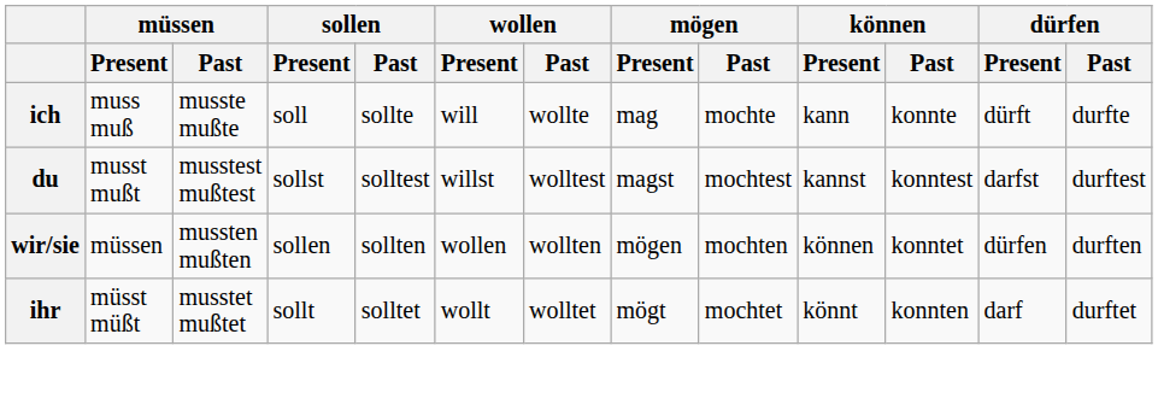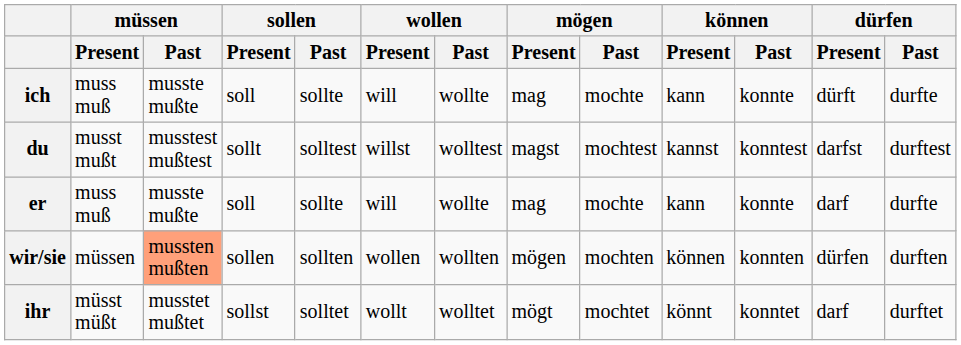du | sollen / Present: sollst -> sollt
+ row: er | muss muß | musste mußte | soll | sollte | will | wollte | mag | mochte | kann | konnte | darf | durfte
wir/sie | müssen / Past: no background -> lightsalmon background
wir/sie | können / Past: konntet -> konnten
ihr | sollen / Present: sollt -> sollst
ihr | können / Past: konnten -> konntet
